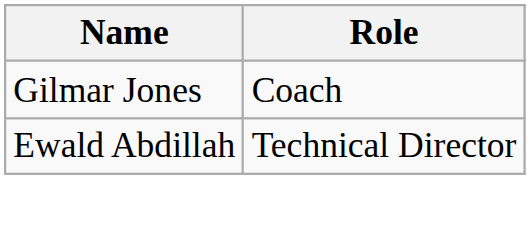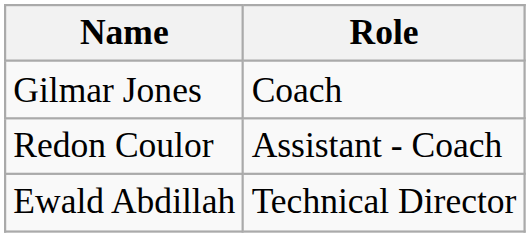+ row: Redon Coulor | Assistant - Coach
